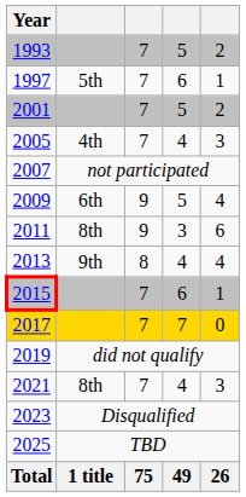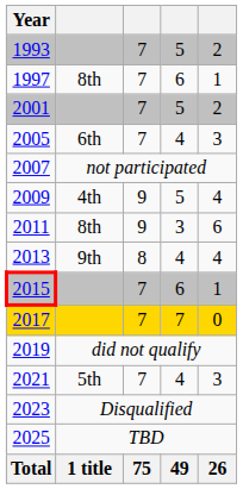1997 | column 2: 5th -> 8th
2005 | column 2: 4th -> 6th
2009 | column 2: 6th -> 4th
2021 | column 2: 8th -> 5th
